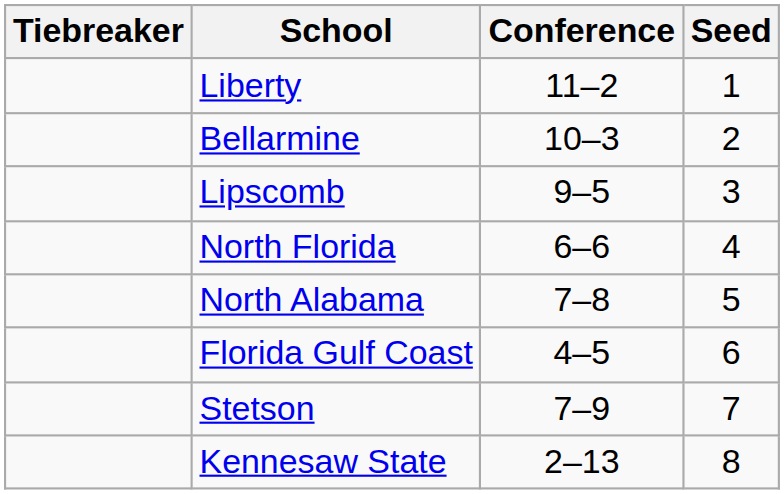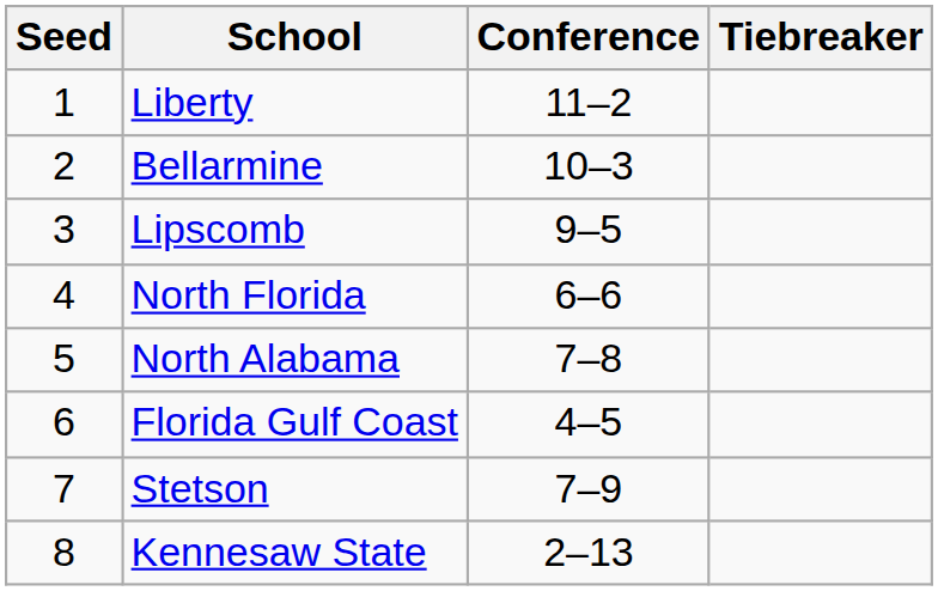columns swapped: Seed <-> Tiebreaker
